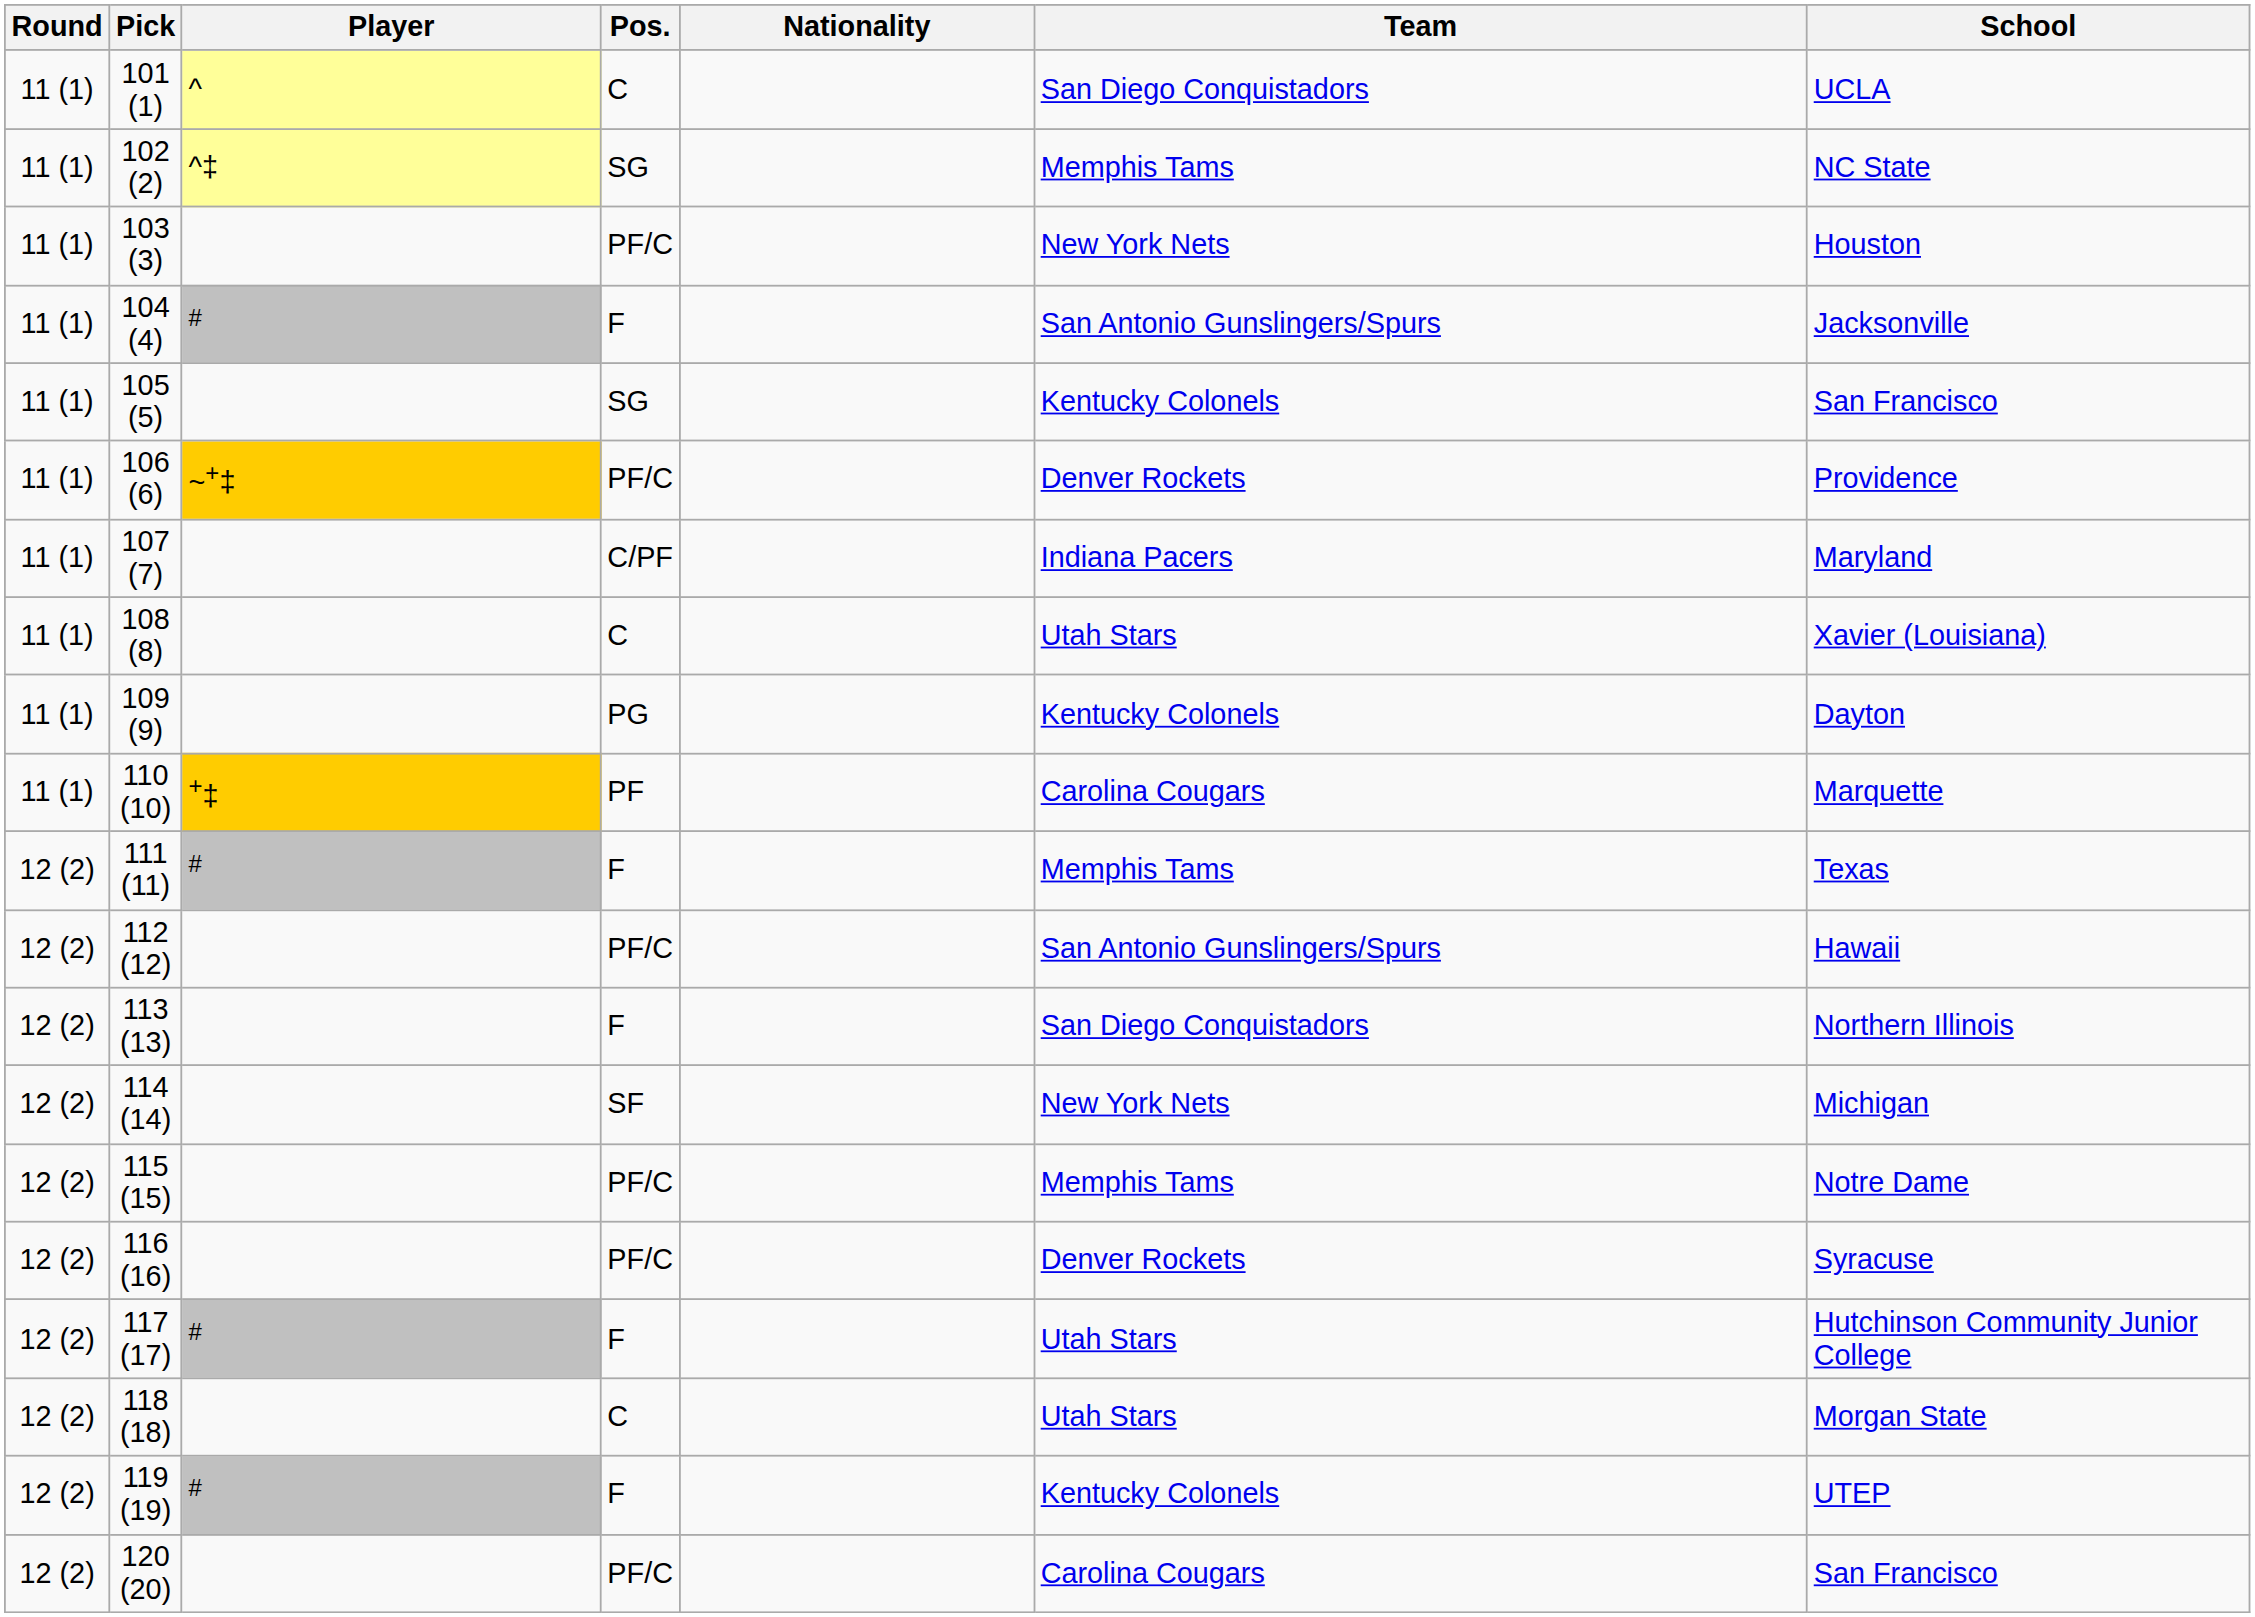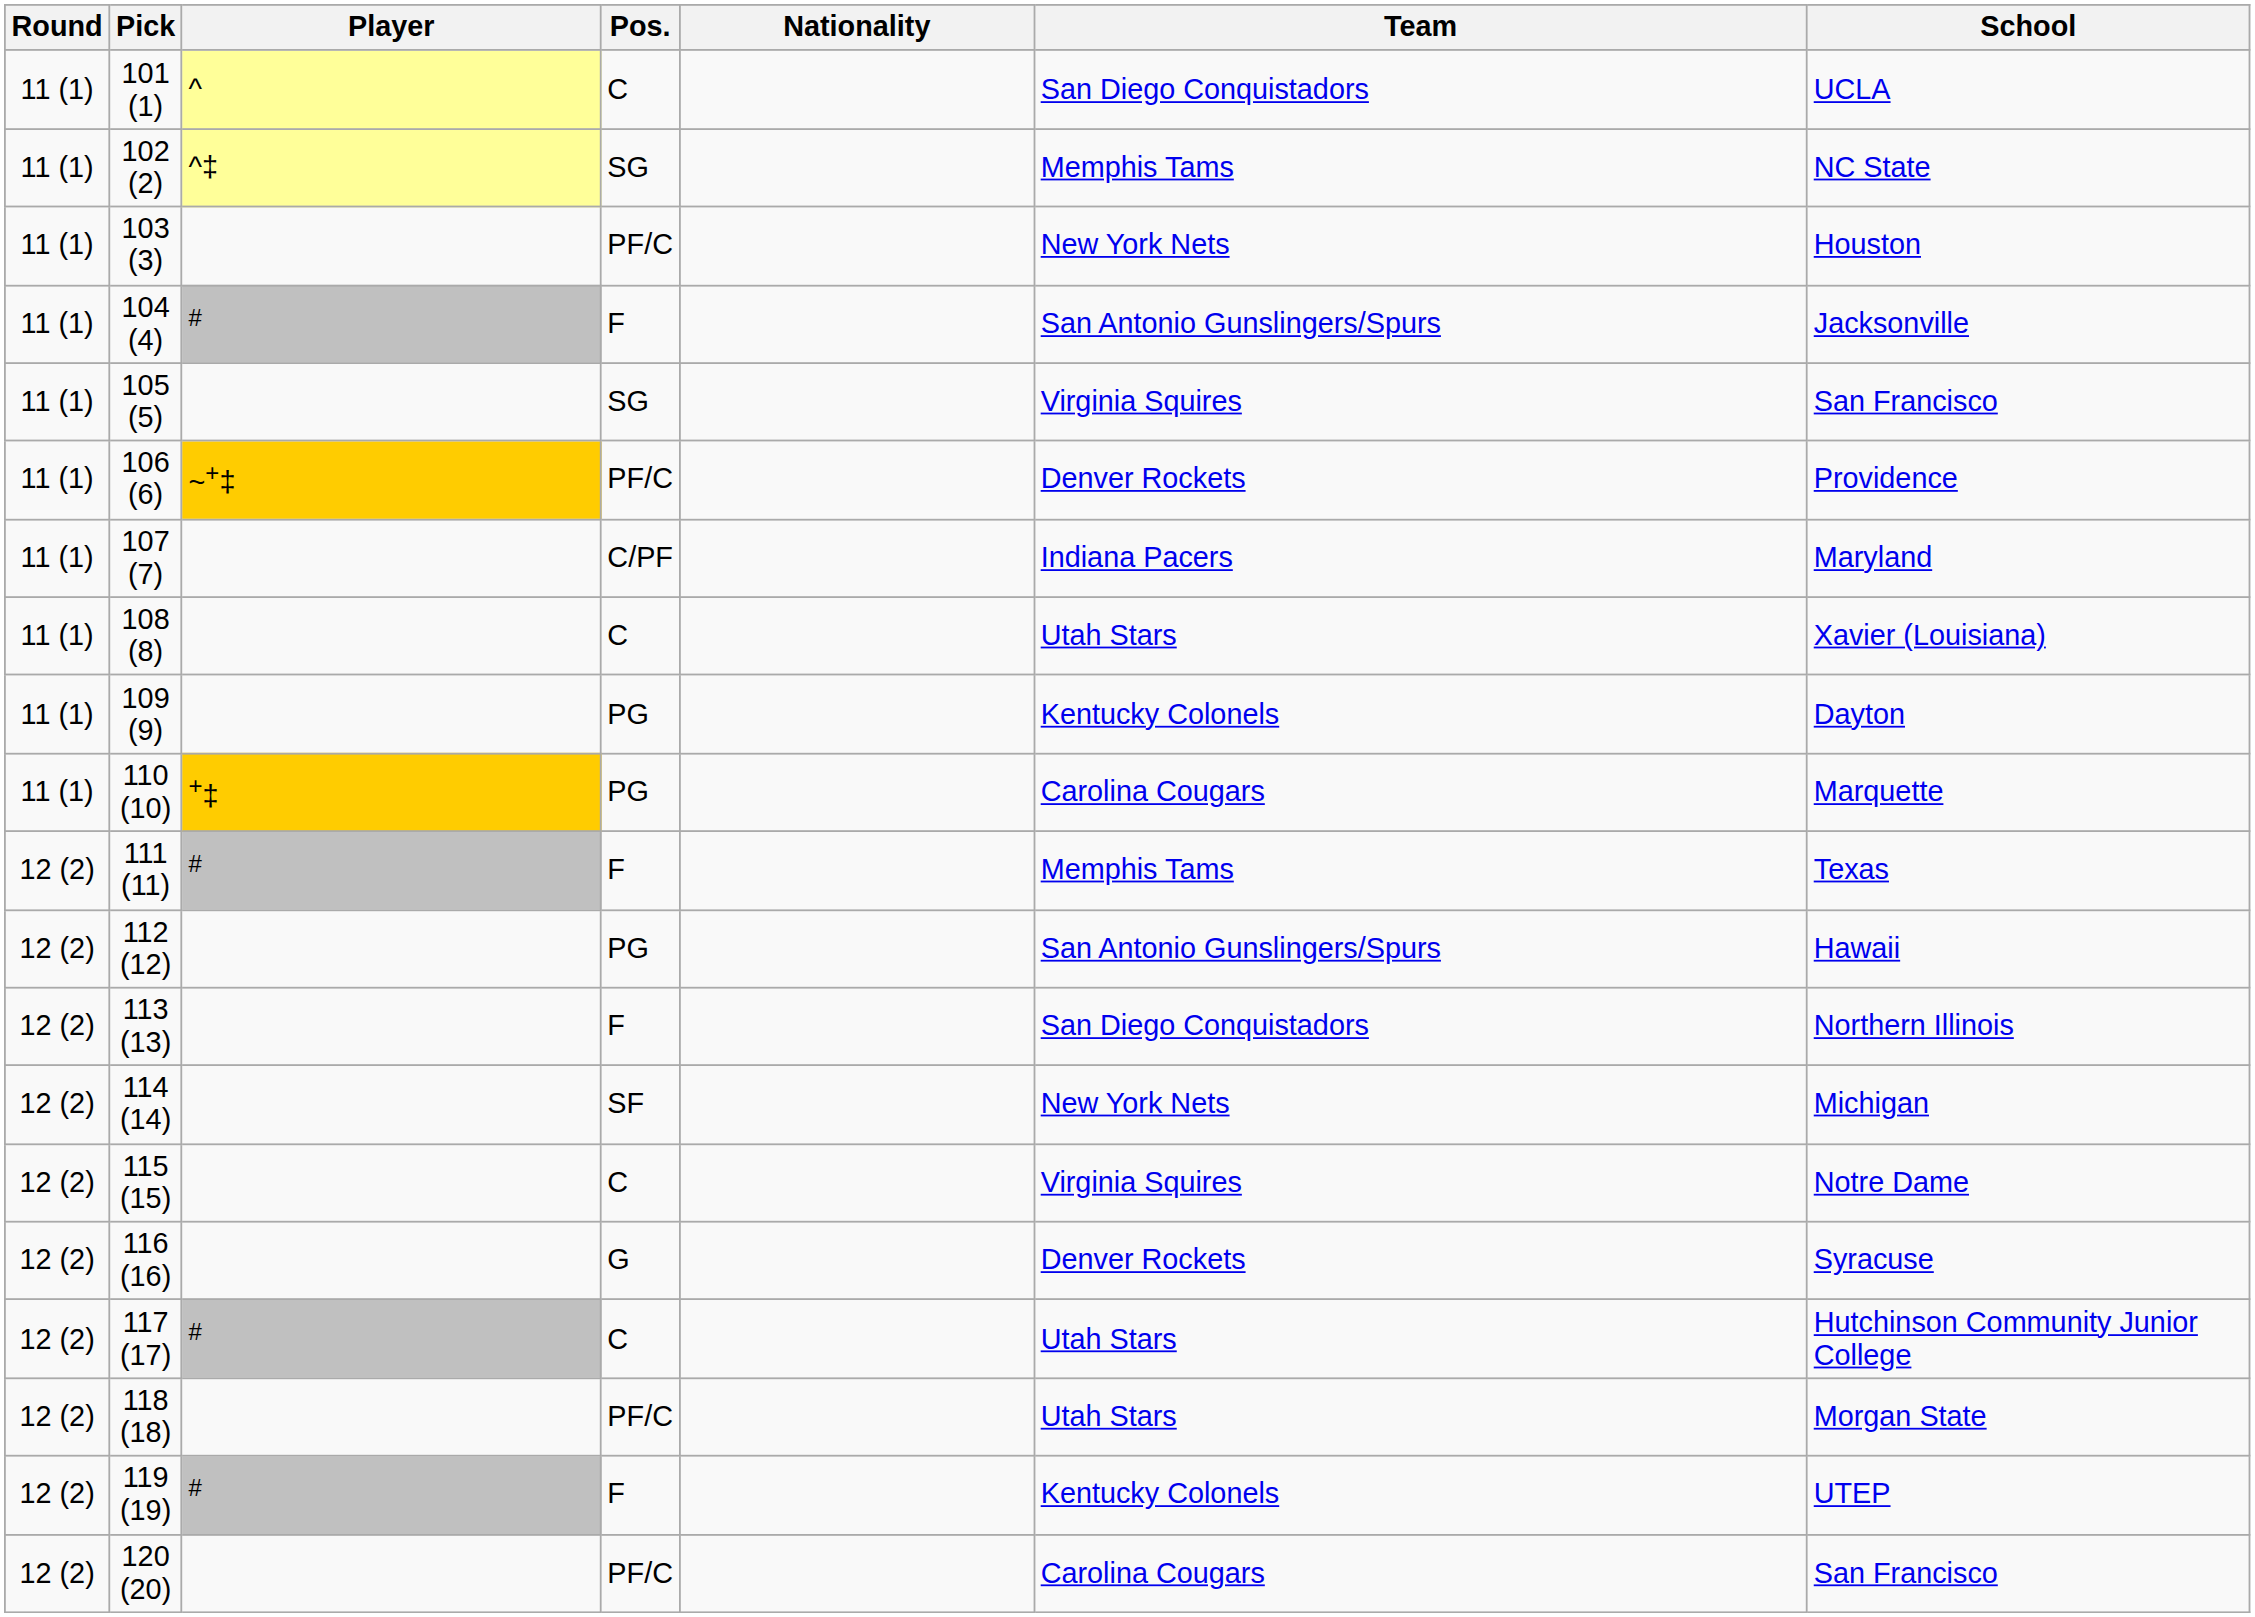105 (5) | Team: Kentucky Colonels -> Virginia Squires
110 (10) | Pos.: PF -> PG
112 (12) | Pos.: PF/C -> PG
115 (15) | Pos.: PF/C -> C
115 (15) | Team: Memphis Tams -> Virginia Squires
116 (16) | Pos.: PF/C -> G
117 (17) | Pos.: F -> C
118 (18) | Pos.: C -> PF/C
